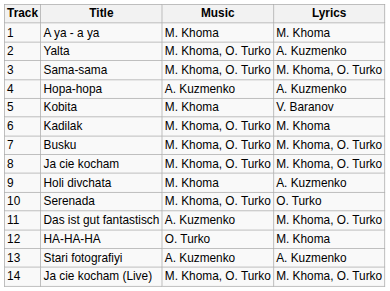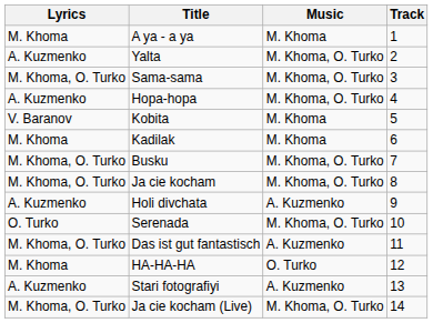columns swapped: Track <-> Lyrics
Hopa-hopa | Music: A. Kuzmenko -> M. Khoma, O. Turko
Kadilak | Music: M. Khoma, O. Turko -> M. Khoma
Holi divchata | Music: M. Khoma -> A. Kuzmenko
